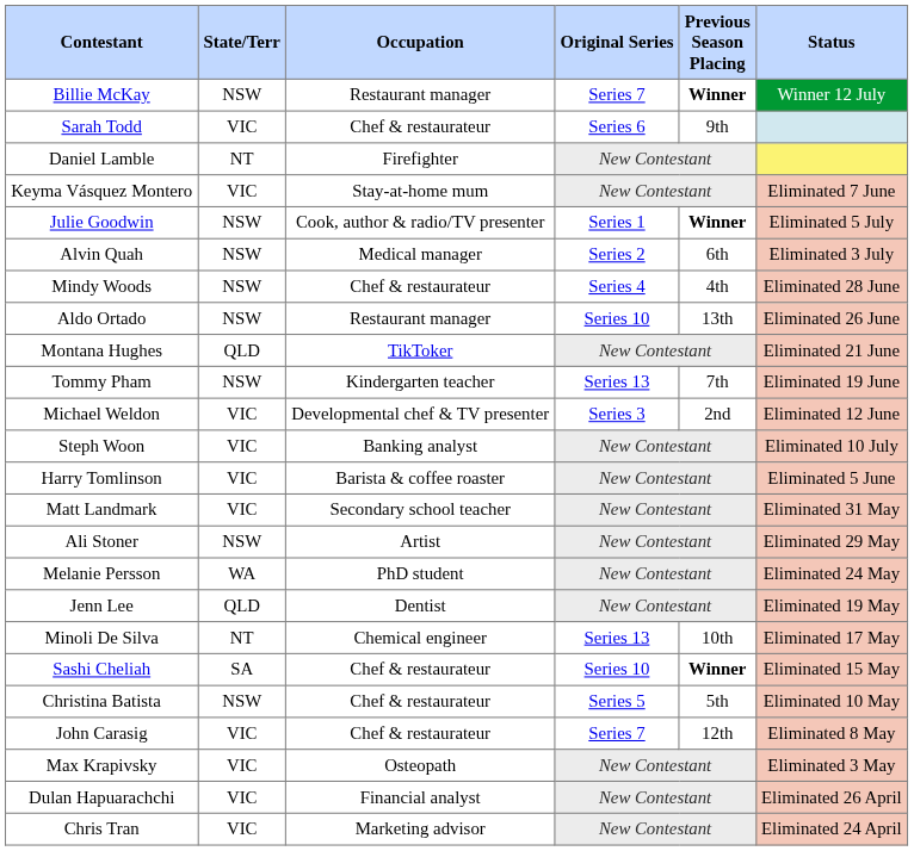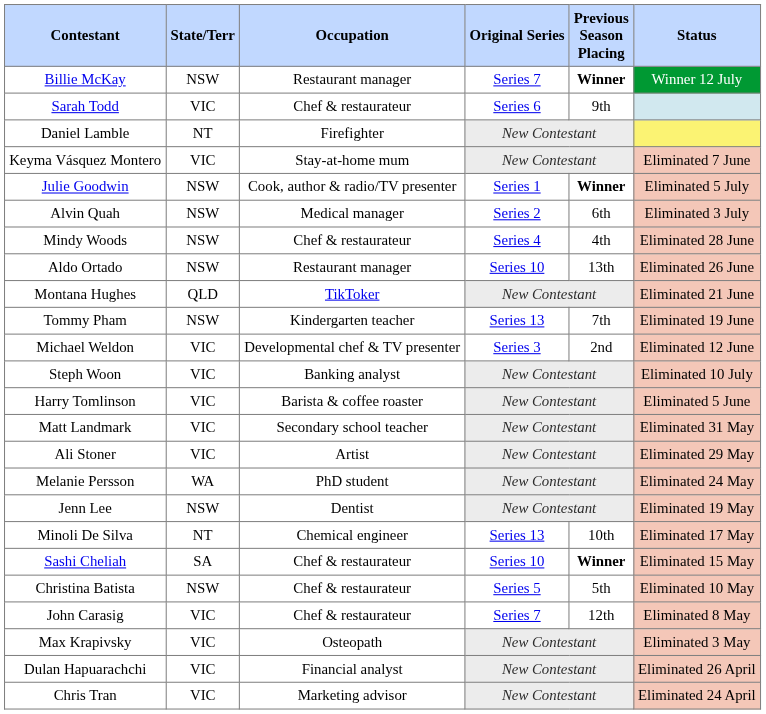Ali Stoner | State/Terr: NSW -> VIC
Jenn Lee | State/Terr: QLD -> NSW
